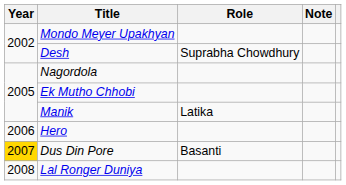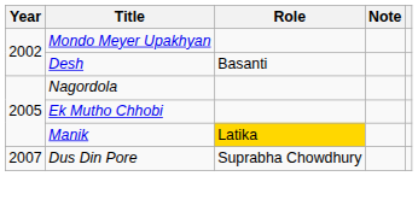Desh | Role: Suprabha Chowdhury -> Basanti
Manik | Role: no background -> gold background
- row: 2006 | Hero
Dus Din Pore | Year: gold background -> no background
Dus Din Pore | Role: Basanti -> Suprabha Chowdhury
- row: 2008 | Lal Ronger Duniya
